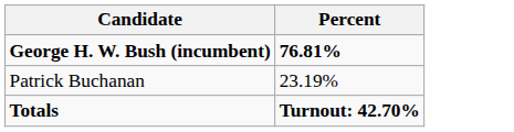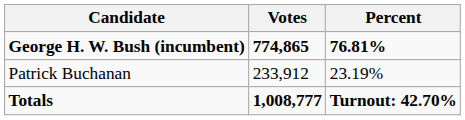+ column: Votes | 774,865 | 233,912 | 1,008,777
